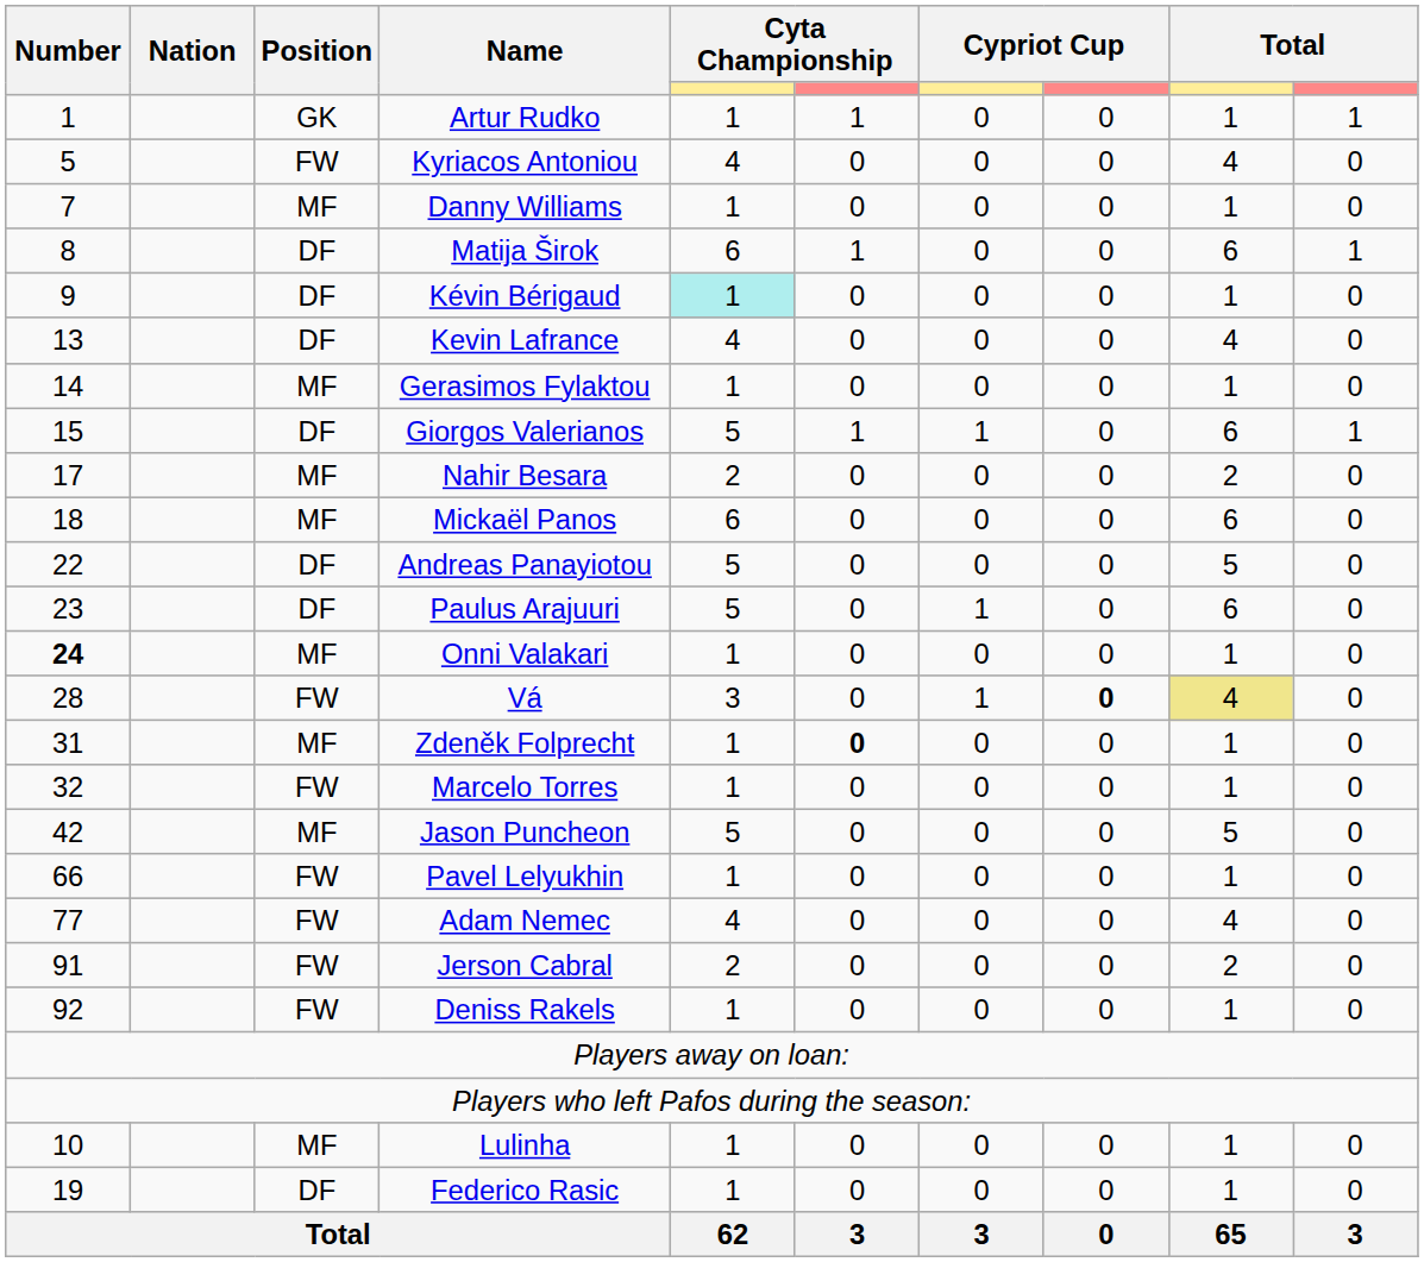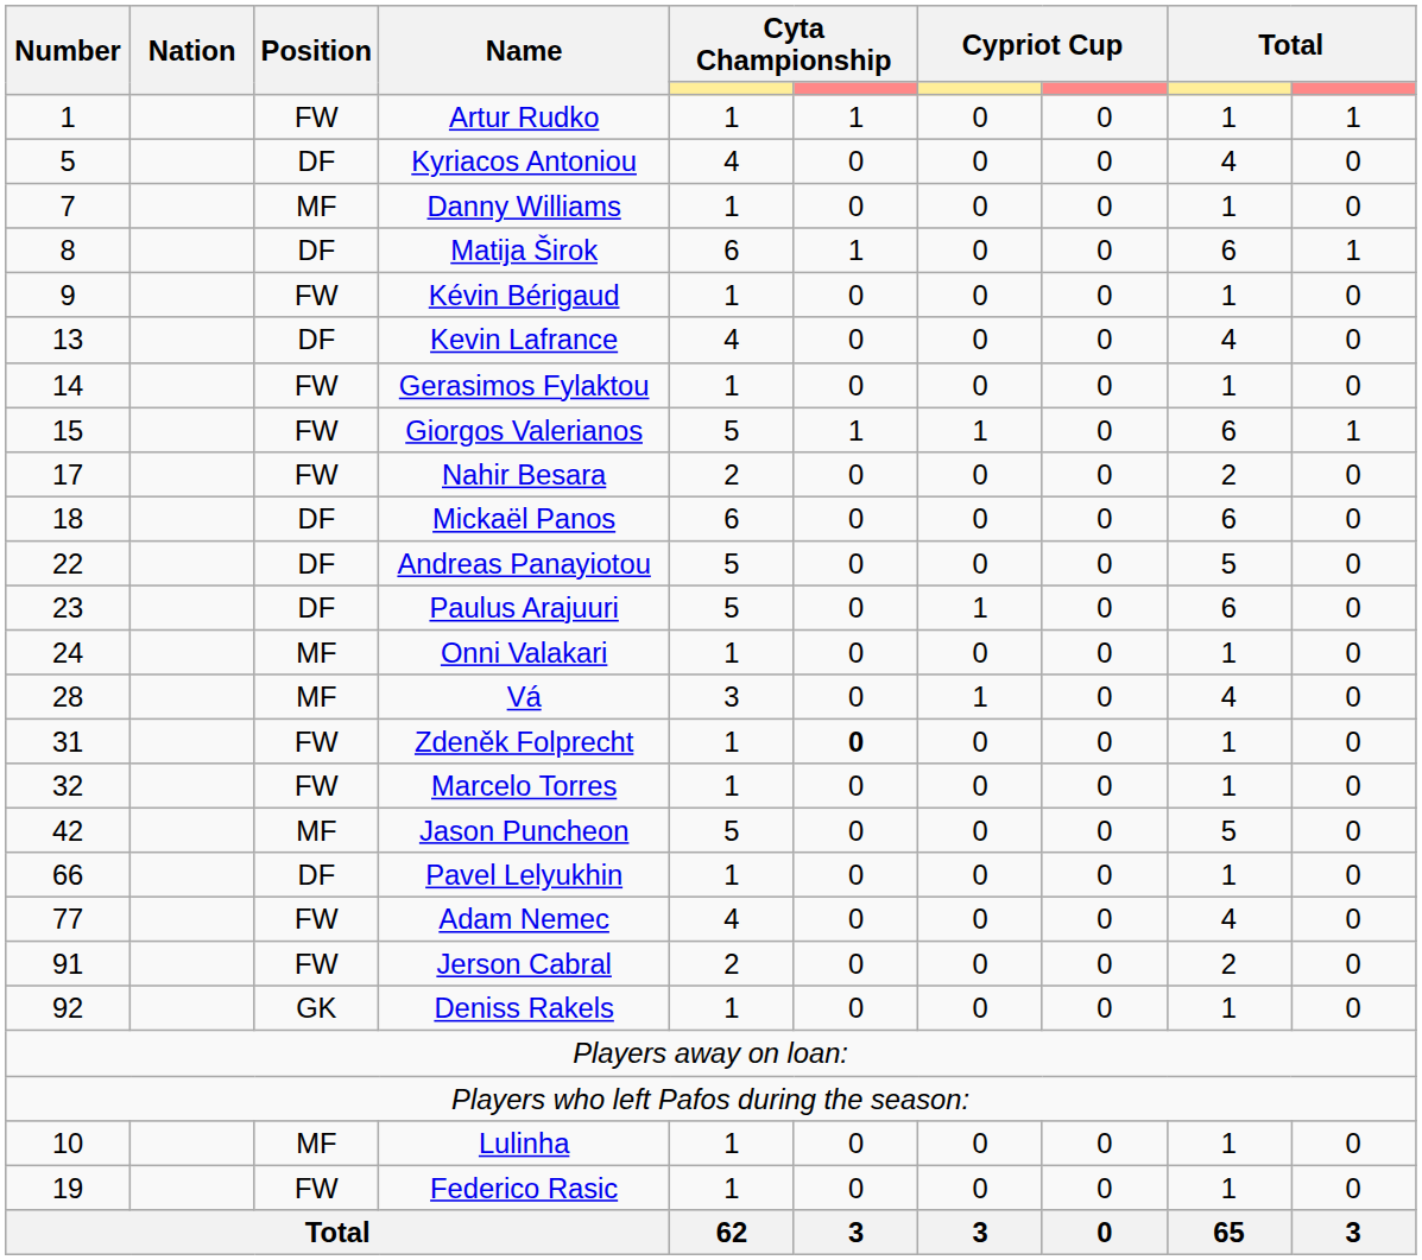Artur Rudko | Position: GK -> FW
Kyriacos Antoniou | Position: FW -> DF
Kévin Bérigaud | Position: DF -> FW
Kévin Bérigaud | column 5: paleturquoise background -> no background
Gerasimos Fylaktou | Position: MF -> FW
Giorgos Valerianos | Position: DF -> FW
Nahir Besara | Position: MF -> FW
Mickaël Panos | Position: MF -> DF
Onni Valakari | Number: bold -> normal
Vá | Position: FW -> MF
Vá | column 8: bold -> normal
Vá | column 9: khaki background -> no background
Zdeněk Folprecht | Position: MF -> FW
Pavel Lelyukhin | Position: FW -> DF
Deniss Rakels | Position: FW -> GK
Federico Rasic | Position: DF -> FW
